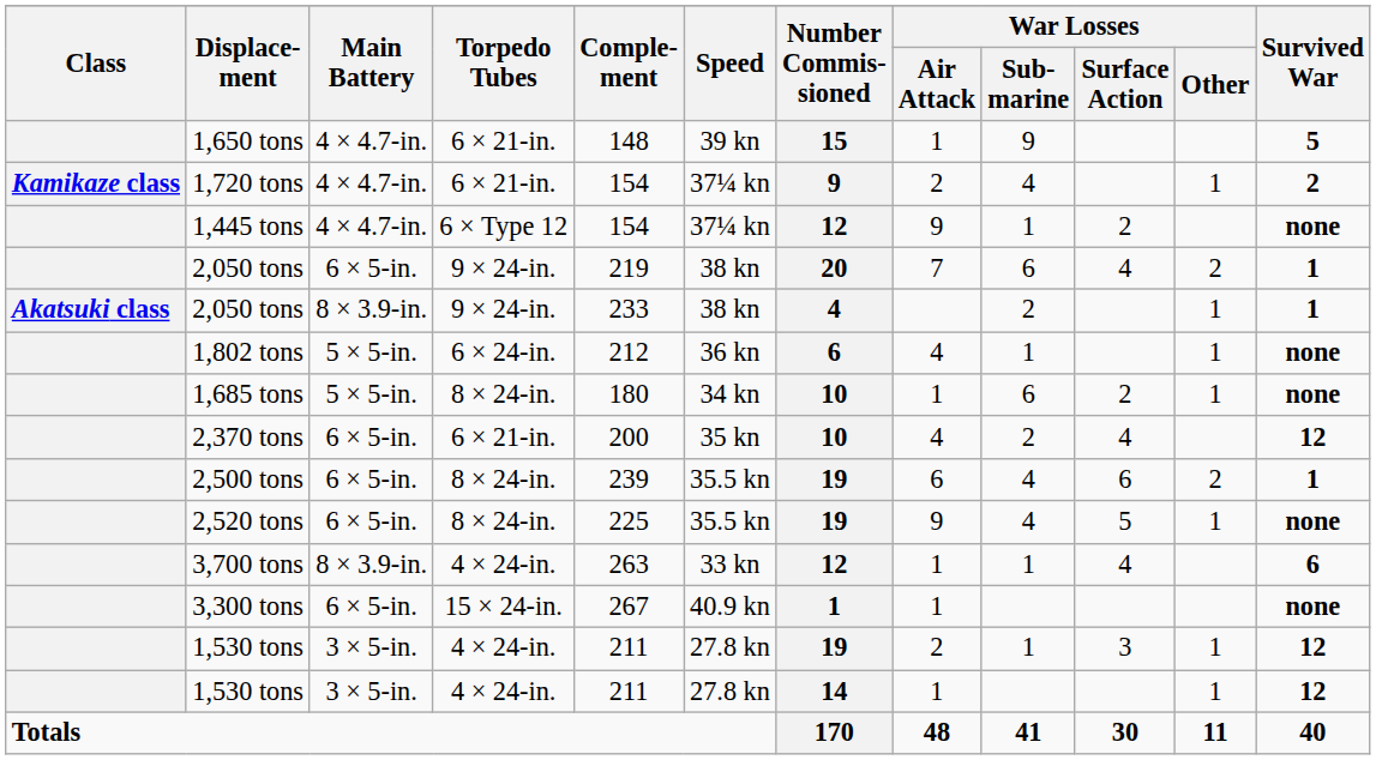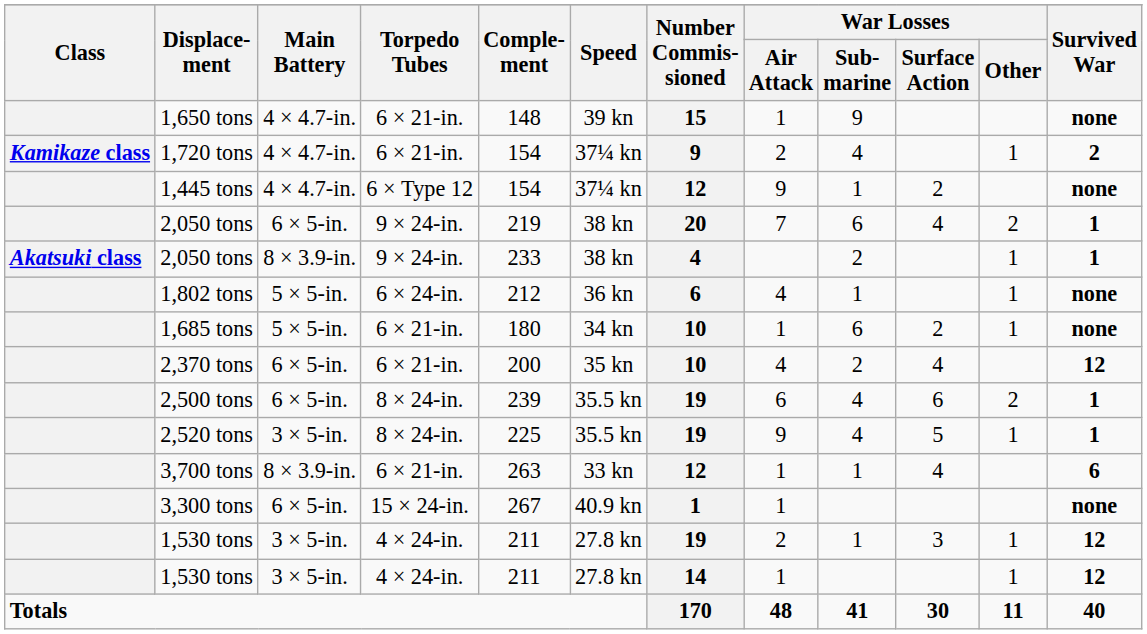1,650 tons | Survived War: 5 -> none
1,685 tons | Torpedo Tubes: 8 × 24‑in. -> 6 × 21‑in.
2,520 tons | Main Battery: 6 × 5‑in. -> 3 × 5‑in.
2,520 tons | Survived War: none -> 1
3,700 tons | Torpedo Tubes: 4 × 24‑in. -> 6 × 21‑in.
